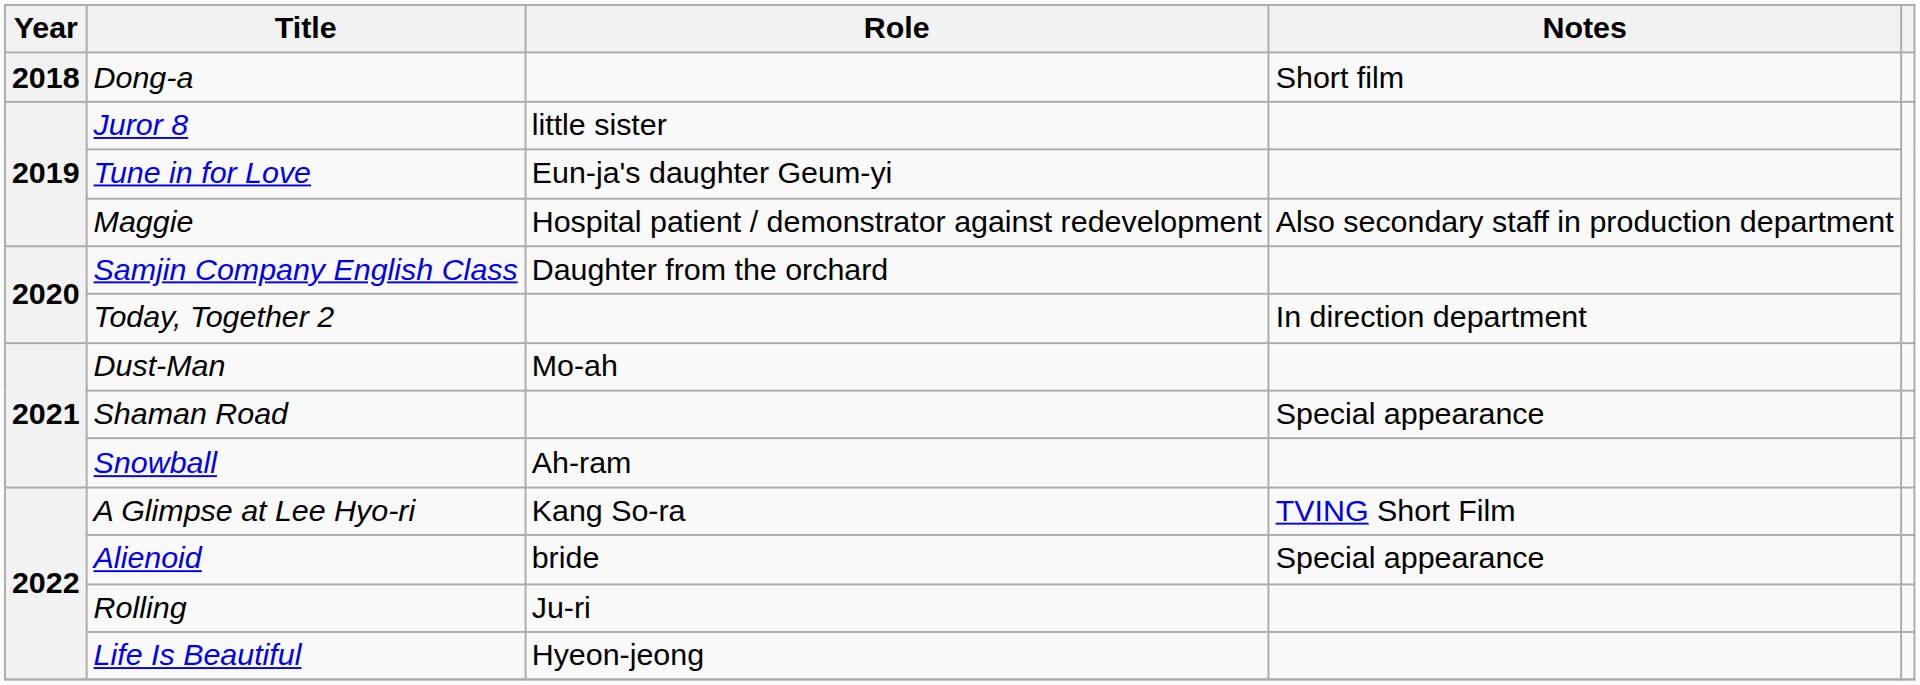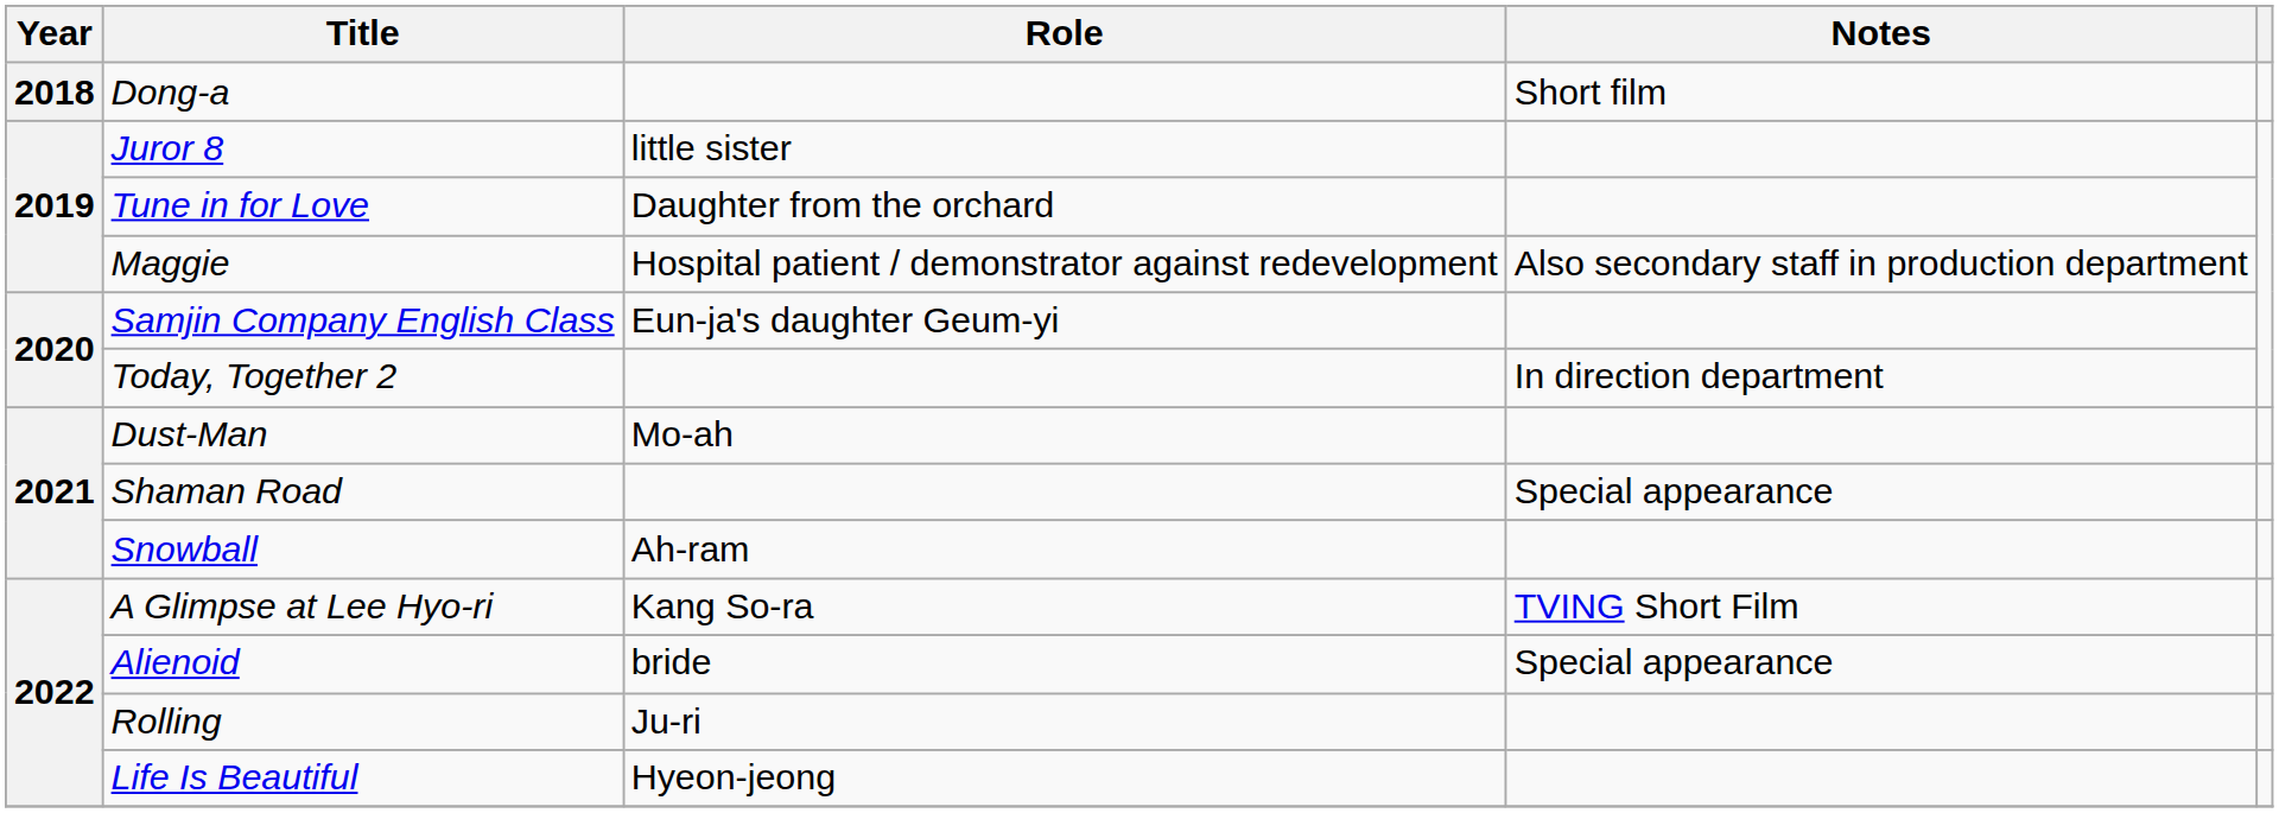Tune in for Love | Role: Eun-ja's daughter Geum-yi -> Daughter from the orchard
Samjin Company English Class | Role: Daughter from the orchard -> Eun-ja's daughter Geum-yi
